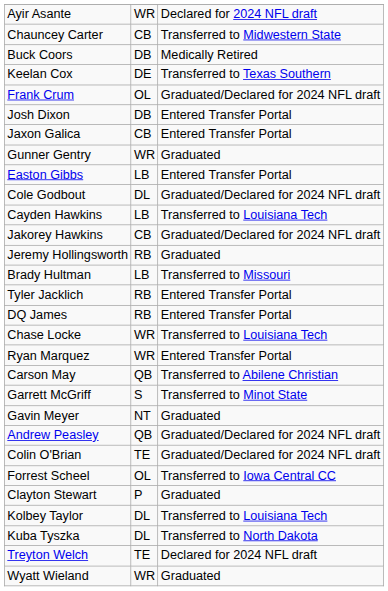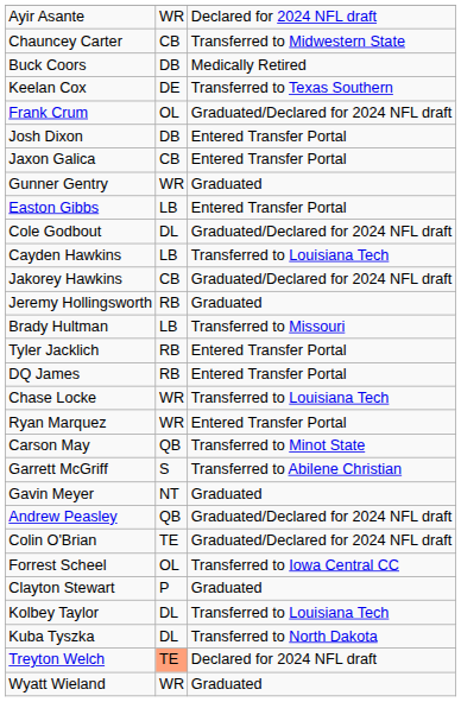Carson May | column 3: Transferred to Abilene Christian -> Transferred to Minot State
Garrett McGriff | column 3: Transferred to Minot State -> Transferred to Abilene Christian
Treyton Welch | column 2: no background -> lightsalmon background
